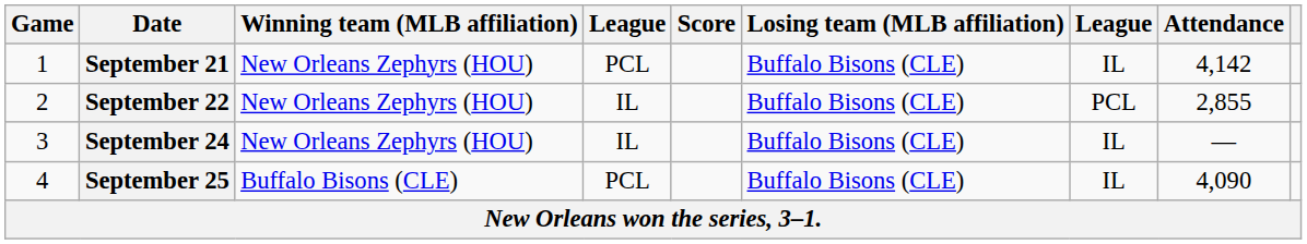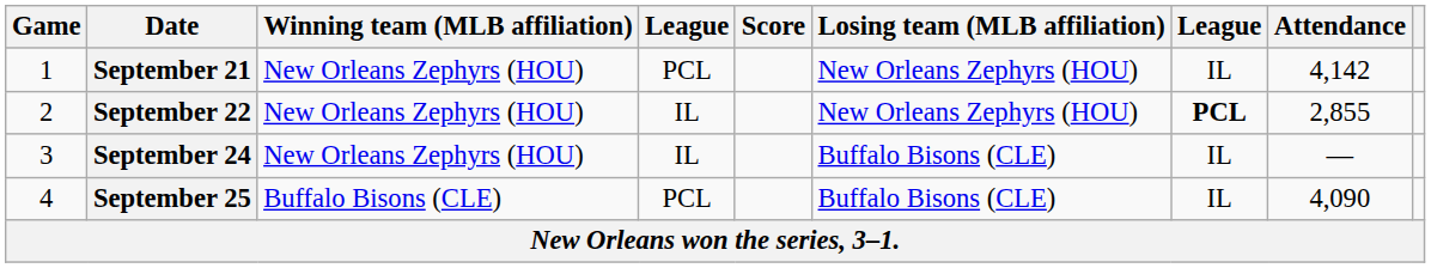September 21 | Losing team (MLB affiliation): Buffalo Bisons (CLE) -> New Orleans Zephyrs (HOU)
September 22 | Losing team (MLB affiliation): Buffalo Bisons (CLE) -> New Orleans Zephyrs (HOU)
September 22 | column 7: normal -> bold
